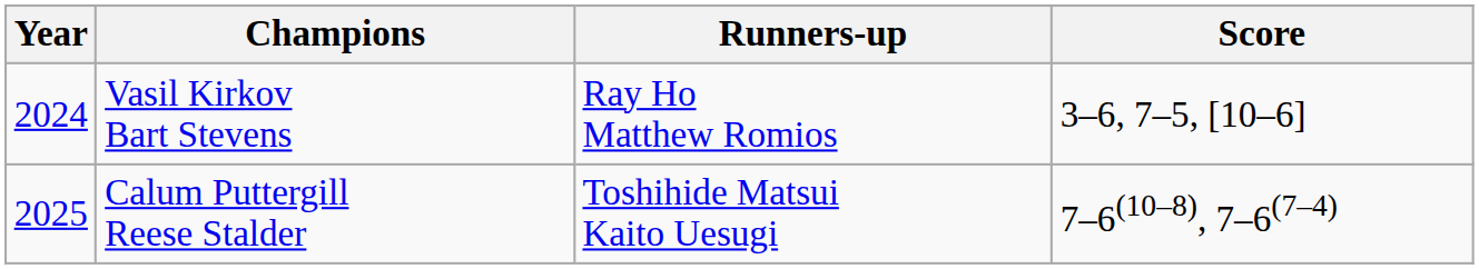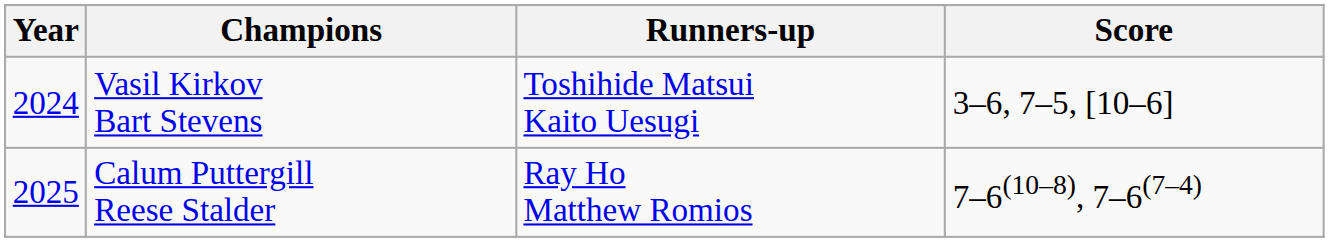Vasil Kirkov Bart Stevens | Runners-up: Ray Ho Matthew Romios -> Toshihide Matsui Kaito Uesugi
Calum Puttergill Reese Stalder | Runners-up: Toshihide Matsui Kaito Uesugi -> Ray Ho Matthew Romios
